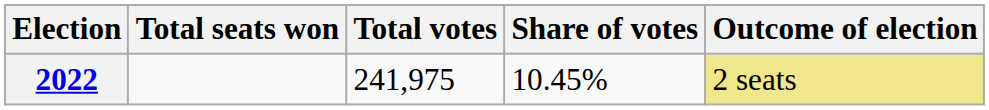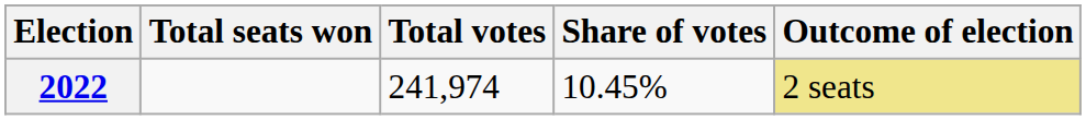2022 | Total votes: 241,975 -> 241,974
